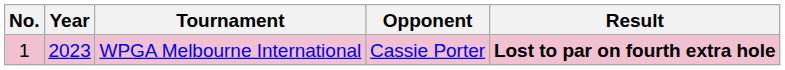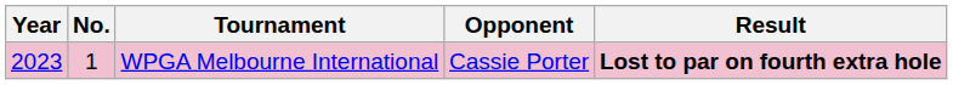columns swapped: No. <-> Year
